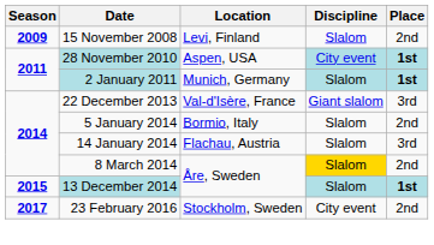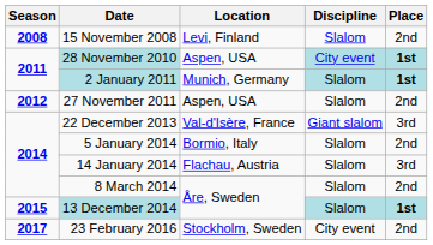15 November 2008 | Season: 2009 -> 2008
+ row: 2012 | 27 November 2011 | Aspen, USA | Slalom | 2nd
8 March 2014 | Discipline: gold background -> no background
